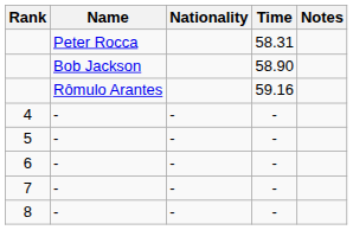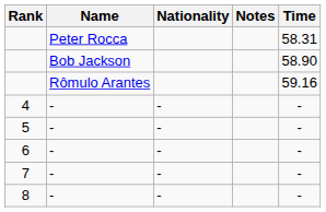columns swapped: Time <-> Notes
